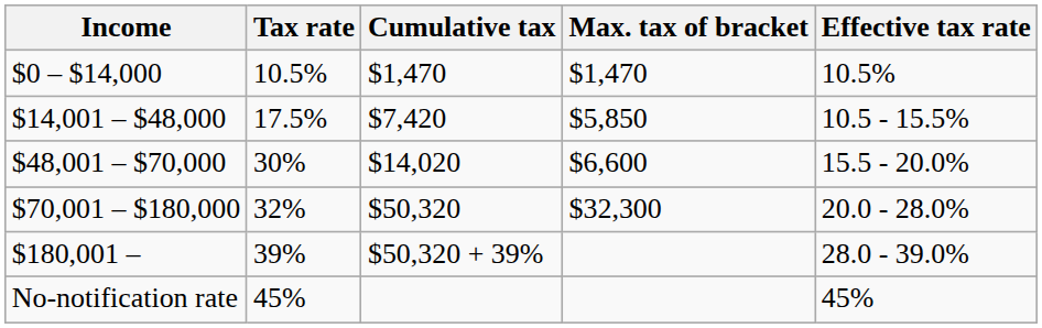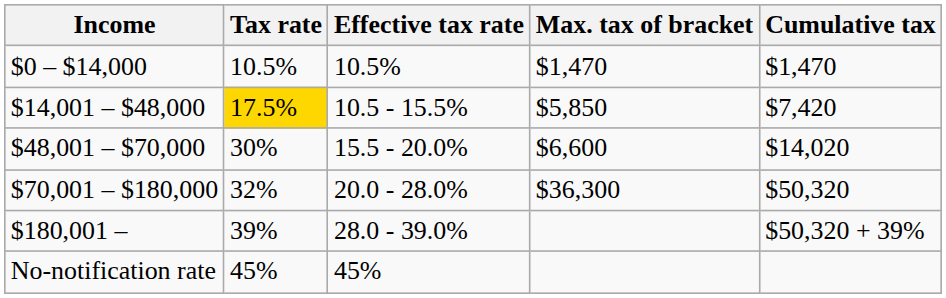columns swapped: Effective tax rate <-> Cumulative tax
$14,001 – $48,000 | Tax rate: no background -> gold background
$70,001 – $180,000 | Max. tax of bracket: $32,300 -> $36,300
